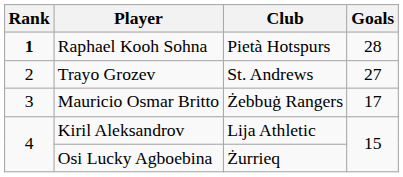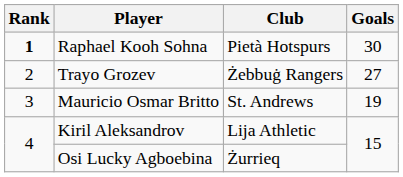Raphael Kooh Sohna | Goals: 28 -> 30
Trayo Grozev | Club: St. Andrews -> Żebbuġ Rangers
Mauricio Osmar Britto | Club: Żebbuġ Rangers -> St. Andrews
Mauricio Osmar Britto | Goals: 17 -> 19
